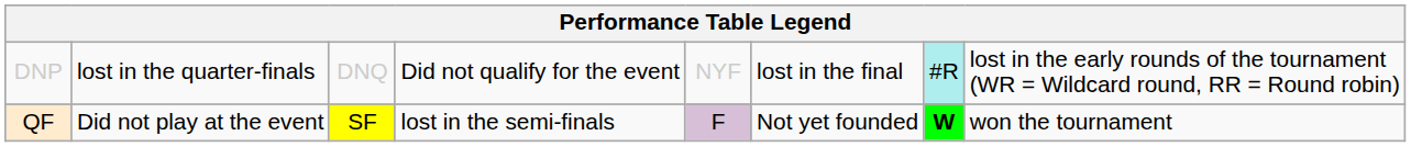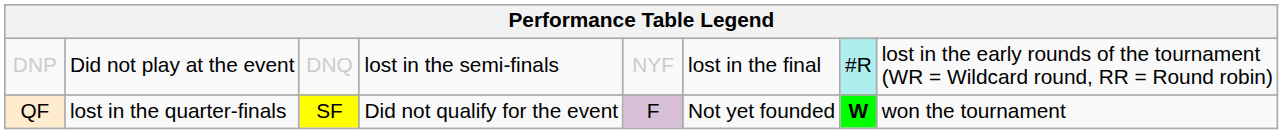DNP | column 2: lost in the quarter-finals -> Did not play at the event
DNP | column 4: Did not qualify for the event -> lost in the semi-finals
QF | column 2: Did not play at the event -> lost in the quarter-finals
QF | column 4: lost in the semi-finals -> Did not qualify for the event
